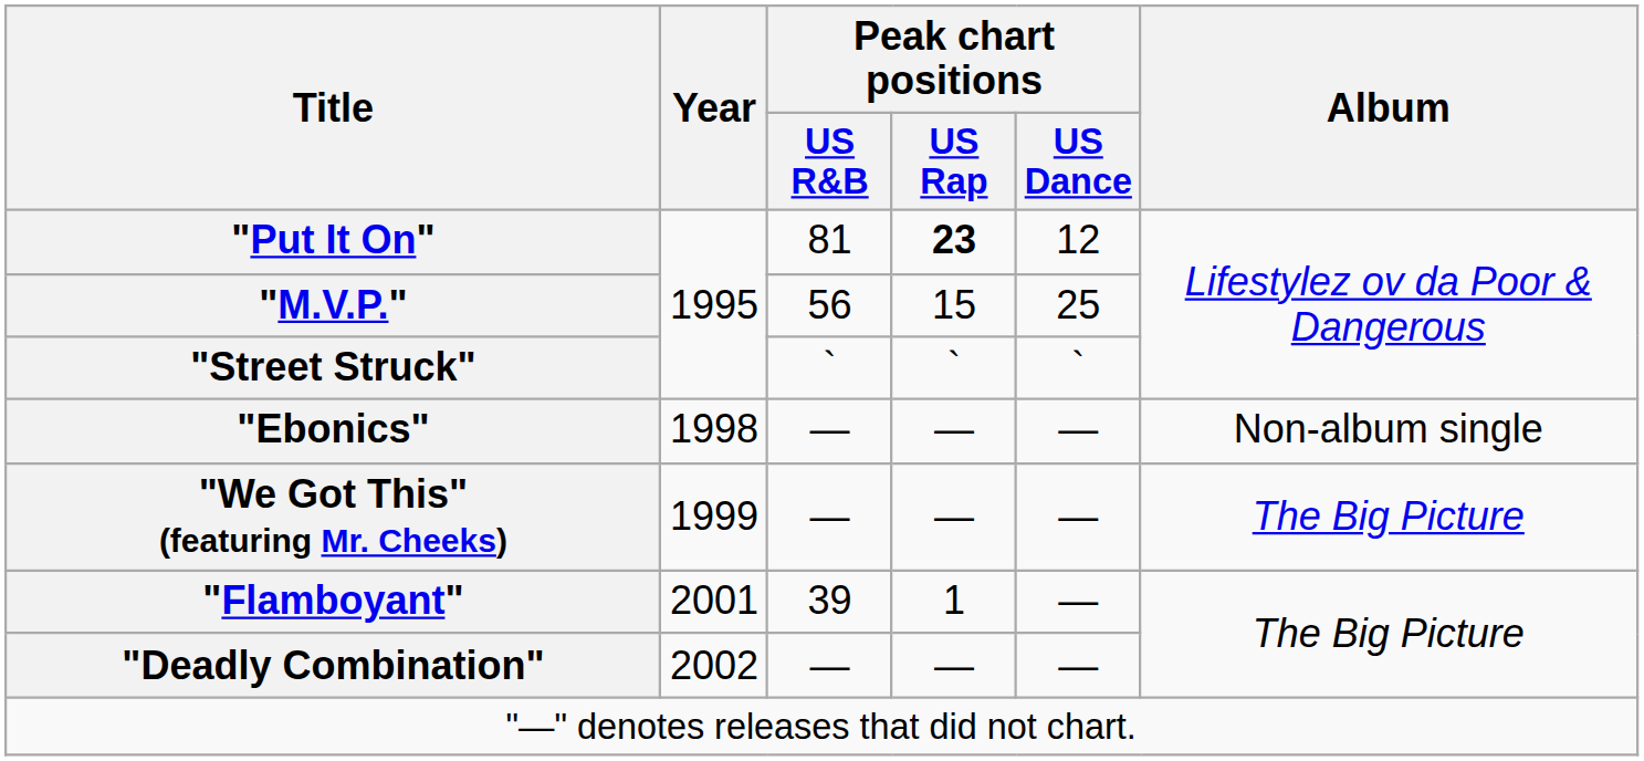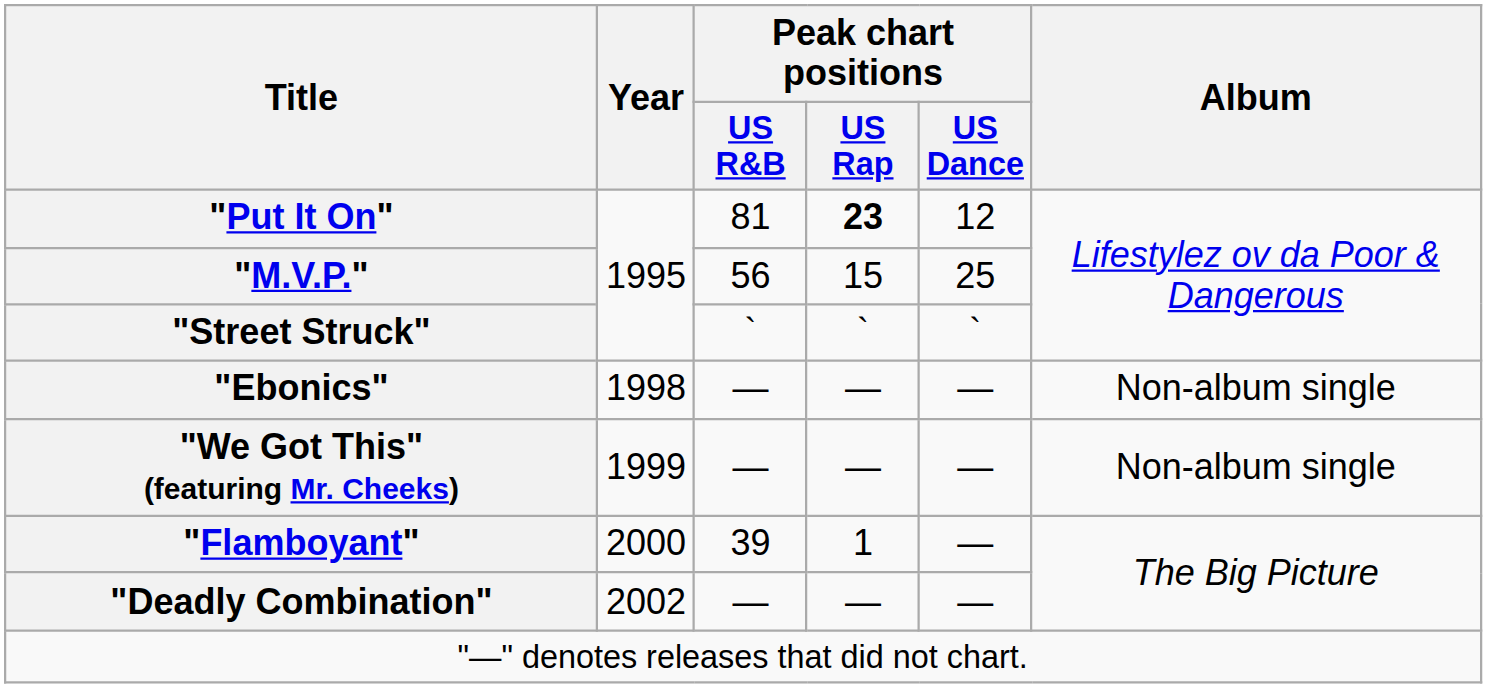"We Got This" (featuring Mr. Cheeks) | Album: The Big Picture -> Non-album single
"Flamboyant" | Year: 2001 -> 2000
